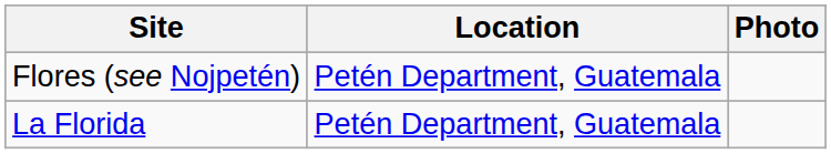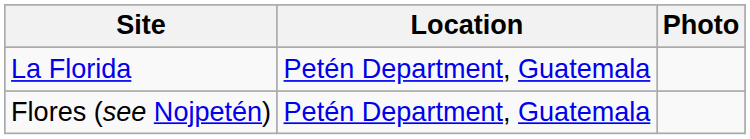rows swapped: La Florida <-> Flores (see Nojpetén)
